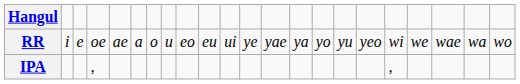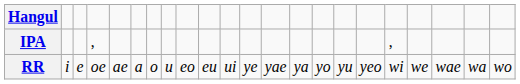rows swapped: RR <-> IPA
